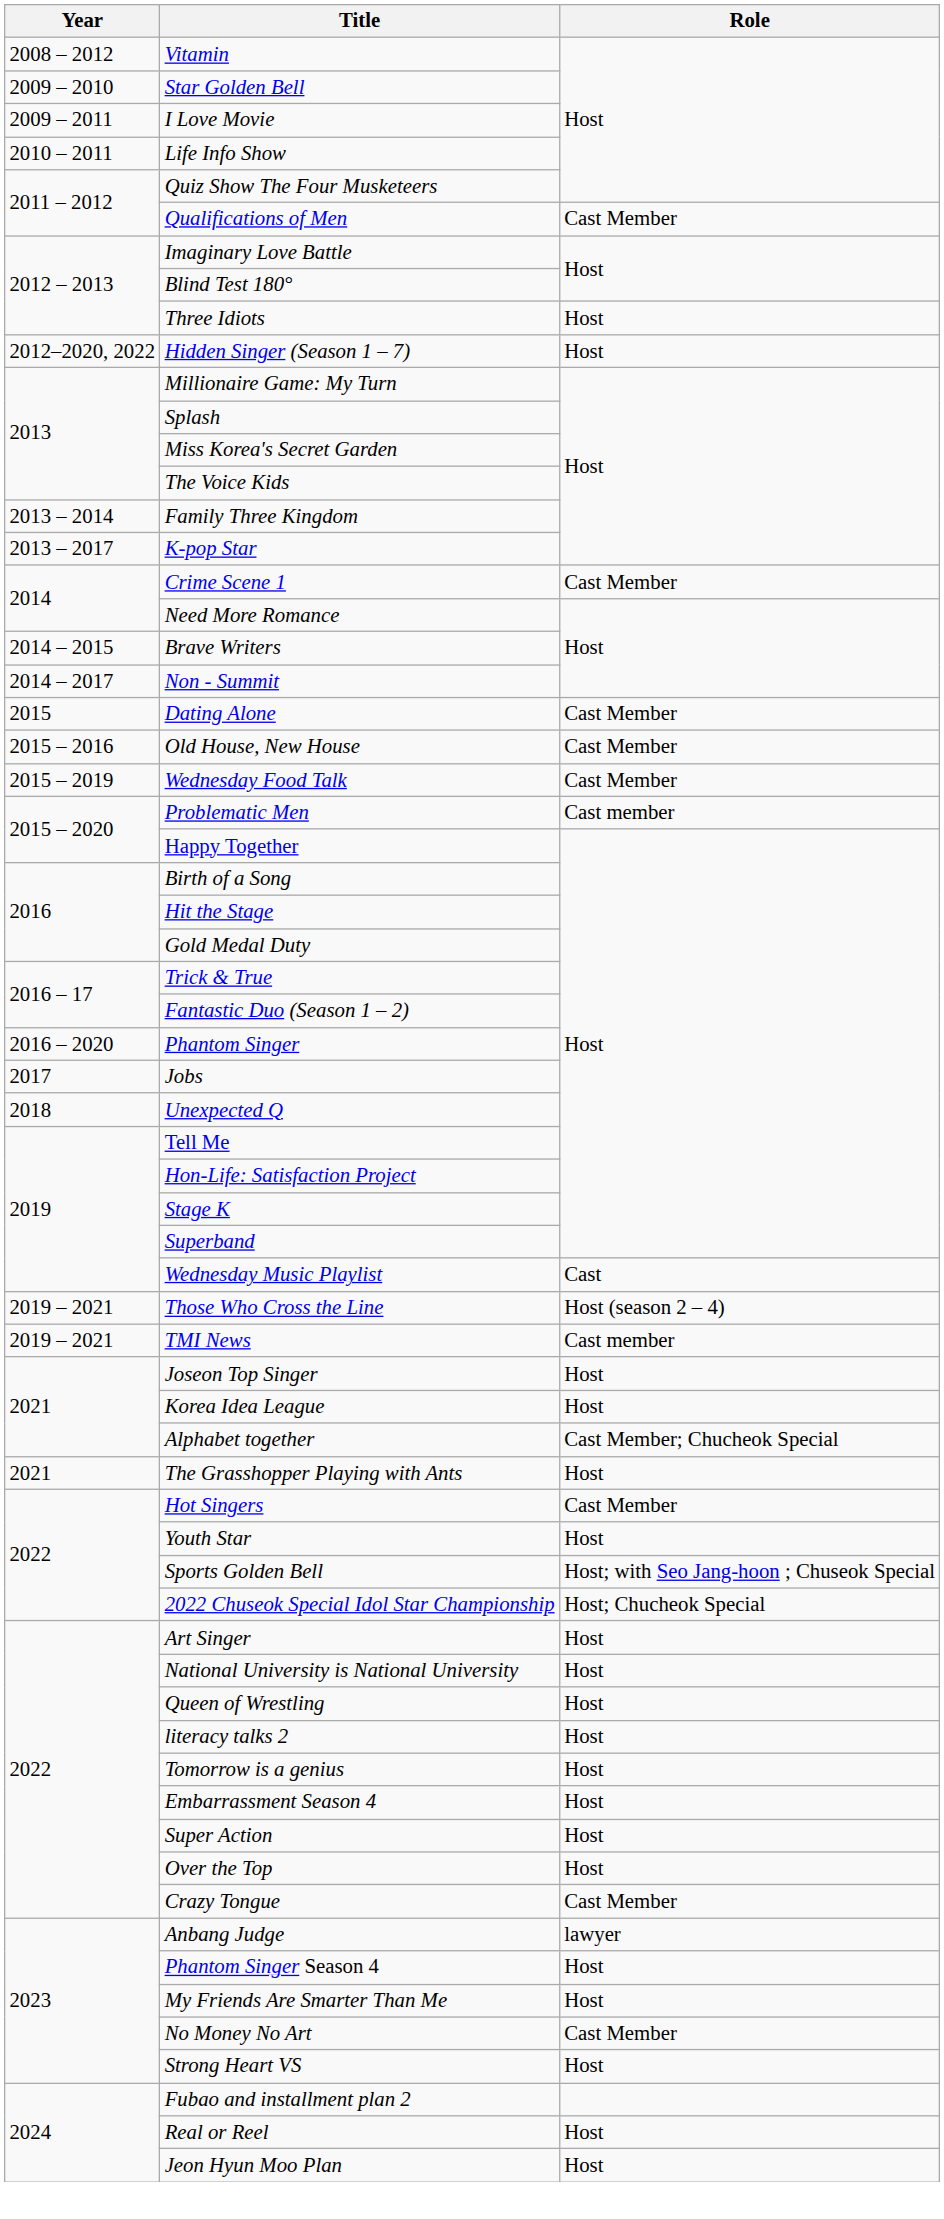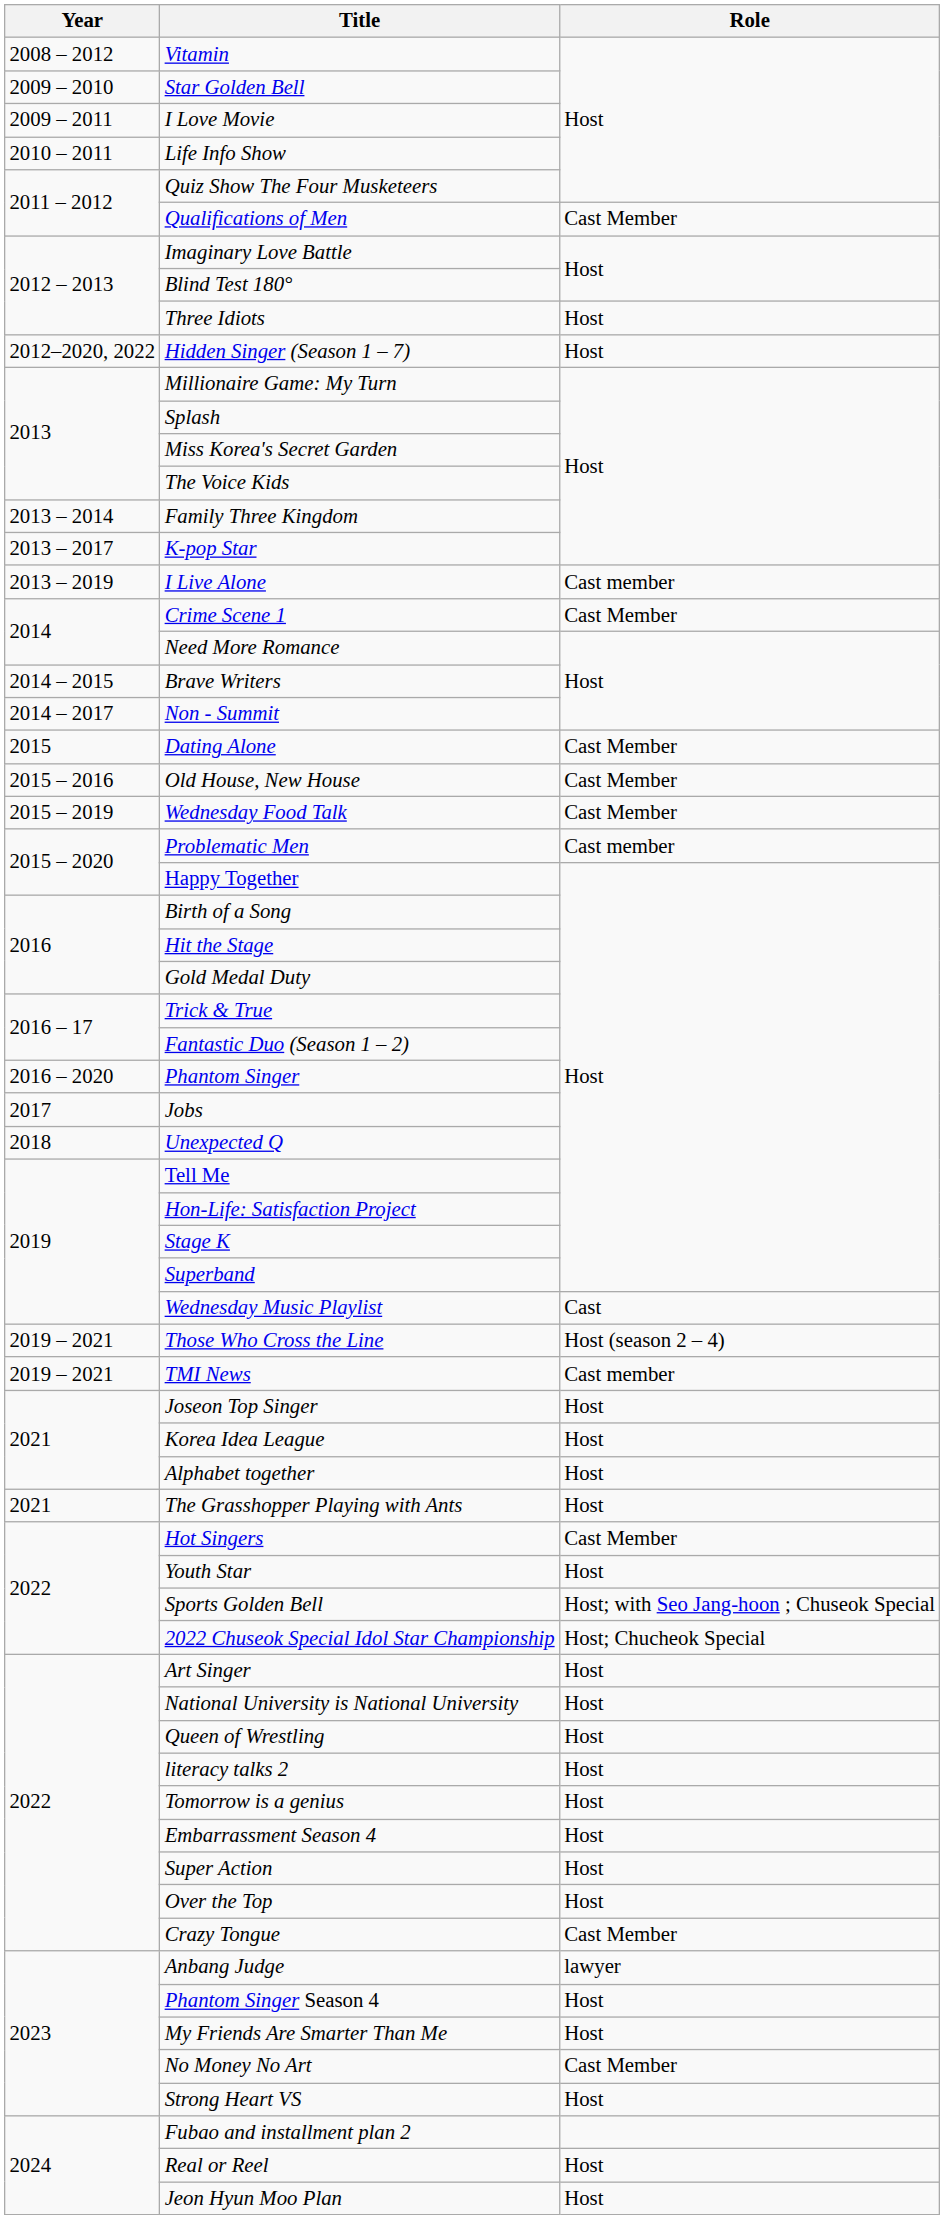+ row: 2013 – 2019 | I Live Alone | Cast member
Alphabet together | Role: Cast Member; Chucheok Special -> Host
